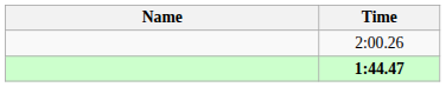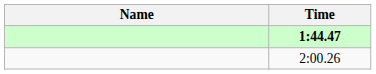rows swapped: 1:44.47 <-> 2:00.26
